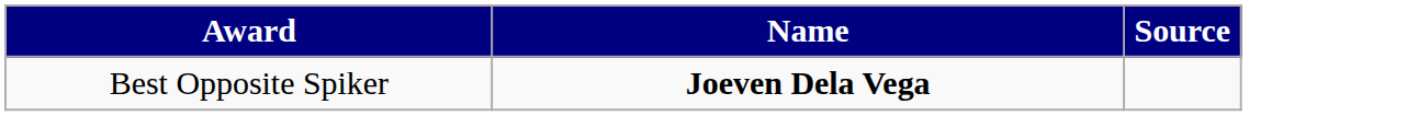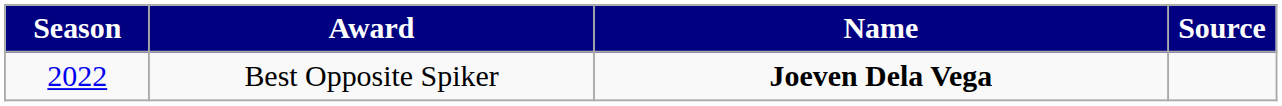+ column: Season | 2022
